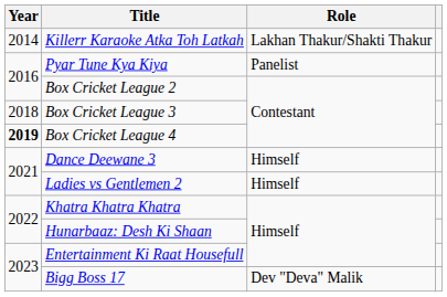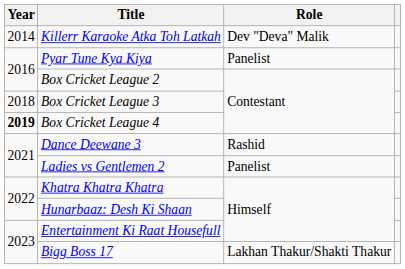Killerr Karaoke Atka Toh Latkah | Role: Lakhan Thakur/Shakti Thakur -> Dev "Deva" Malik
Dance Deewane 3 | Role: Himself -> Rashid
Ladies vs Gentlemen 2 | Role: Himself -> Panelist
Bigg Boss 17 | Role: Dev "Deva" Malik -> Lakhan Thakur/Shakti Thakur
